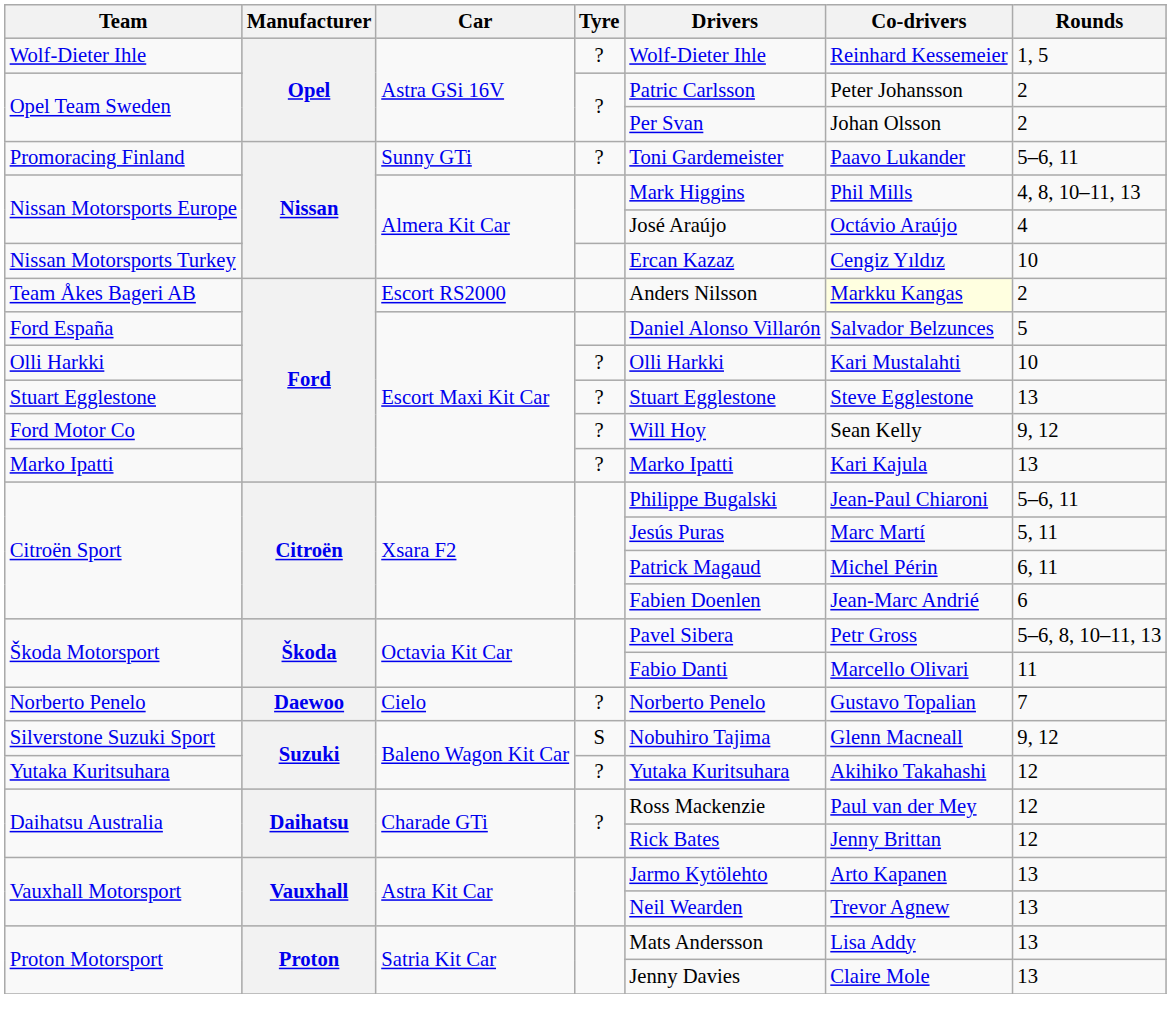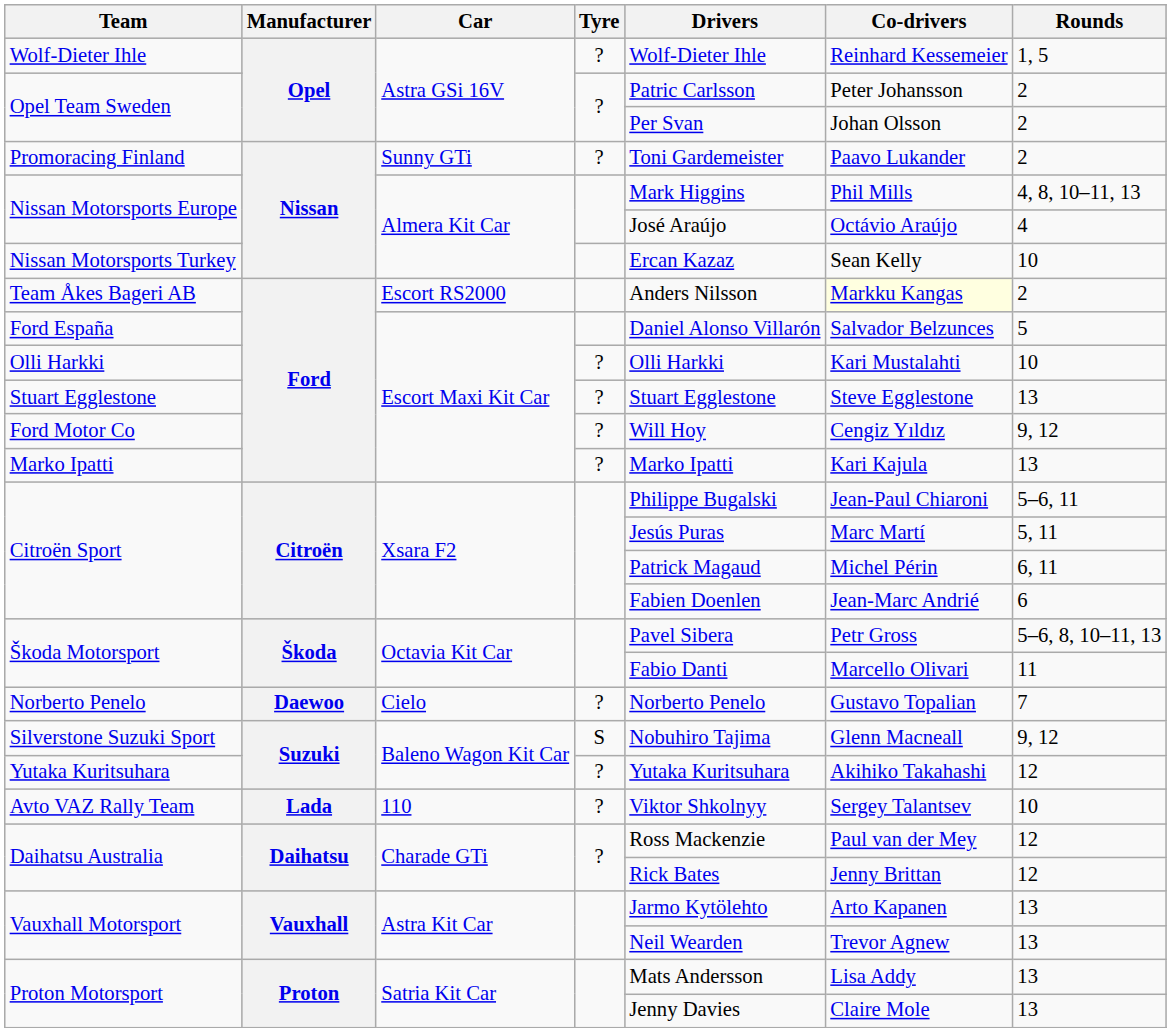Promoracing Finland | Rounds: 5–6, 11 -> 2
Nissan Motorsports Turkey | Co-drivers: Cengiz Yıldız -> Sean Kelly
Ford Motor Co | Co-drivers: Sean Kelly -> Cengiz Yıldız
+ row: Avto VAZ Rally Team | Lada | 110 | ? | Viktor Shkolnyy | Sergey Talantsev | 10
